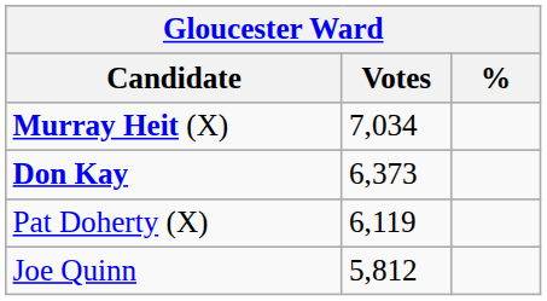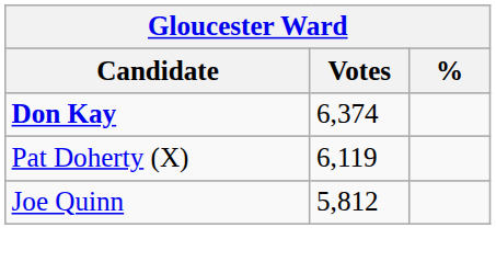- row: Murray Heit (X) | 7,034
Don Kay | Votes: 6,373 -> 6,374
